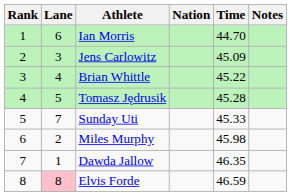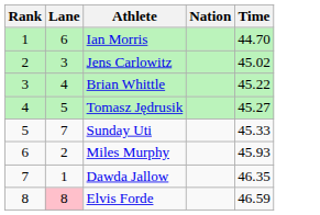- column: Notes
Jens Carlowitz | Time: 45.09 -> 45.02
Tomasz Jędrusik | Time: 45.28 -> 45.27
Miles Murphy | Time: 45.98 -> 45.93
